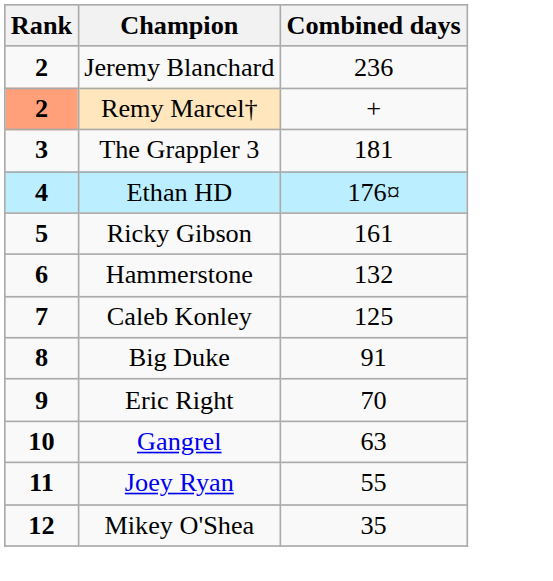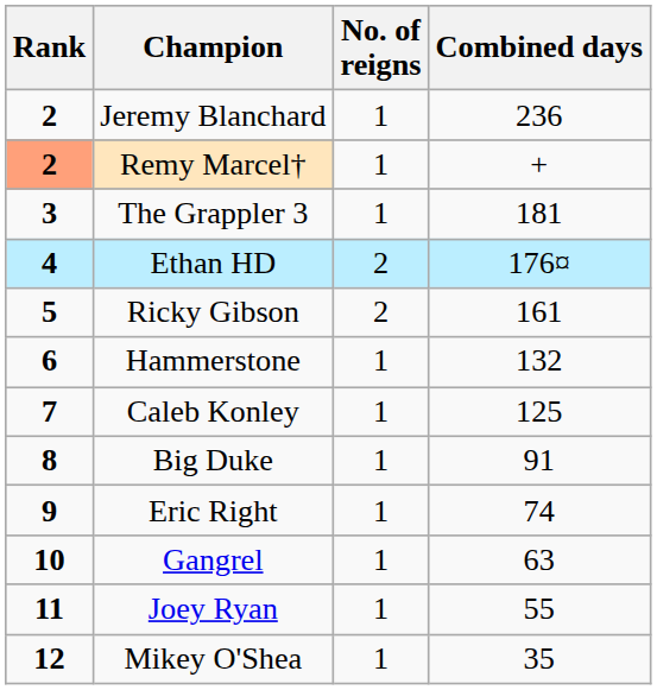+ column: No. of reigns | 1 | 1 | 1 | 2 | 2 | 1 | 1 | 1 | 1 | 1 | 1 | 1
Eric Right | Combined days: 70 -> 74
